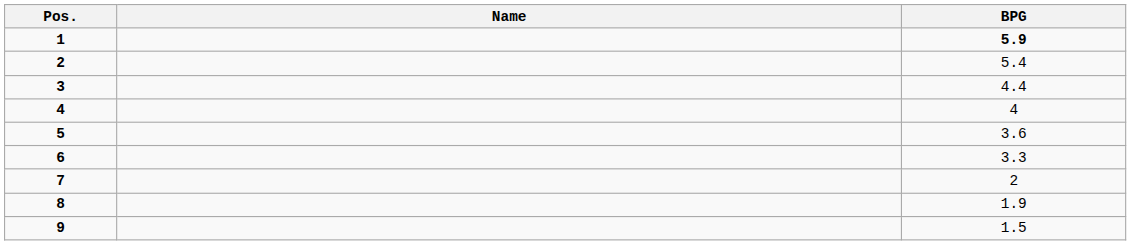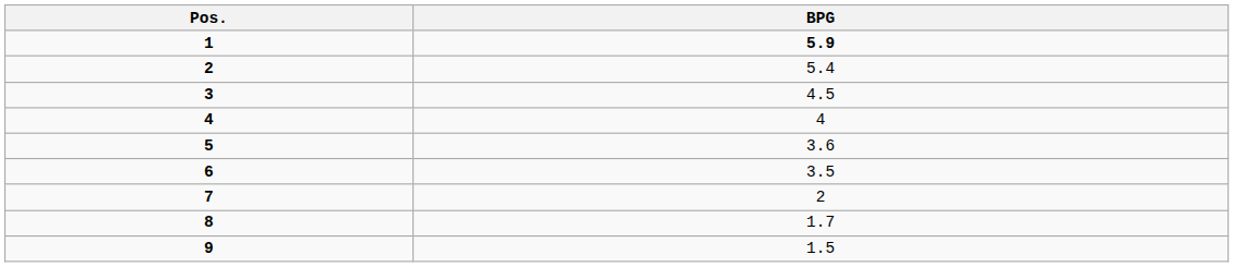- column: Name
3 | BPG: 4.4 -> 4.5
6 | BPG: 3.3 -> 3.5
8 | BPG: 1.9 -> 1.7
